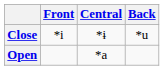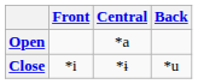rows swapped: Close <-> Open
